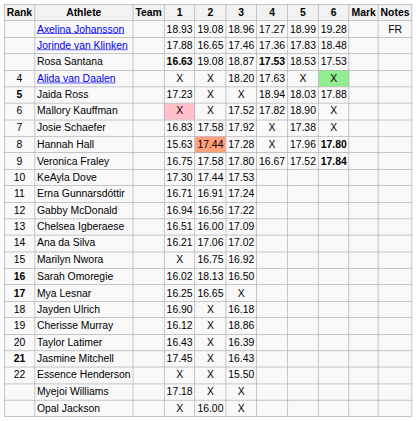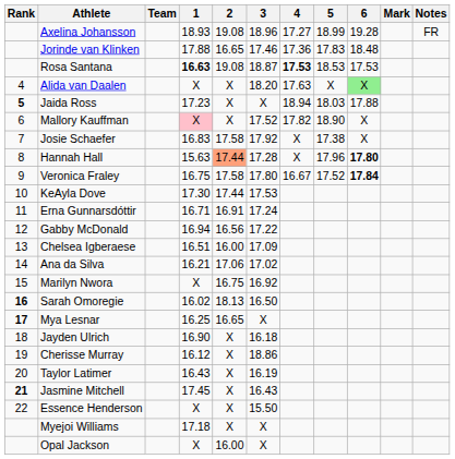Taylor Latimer | 3: 16.39 -> 16.19
